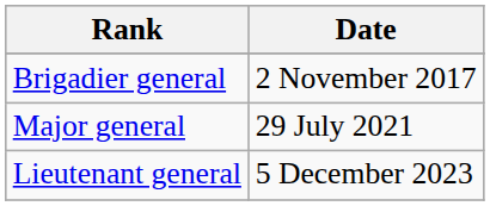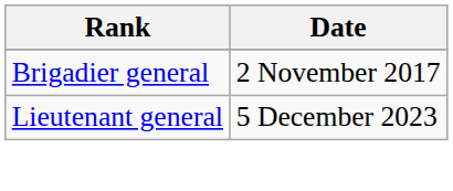- row: Major general | 29 July 2021
